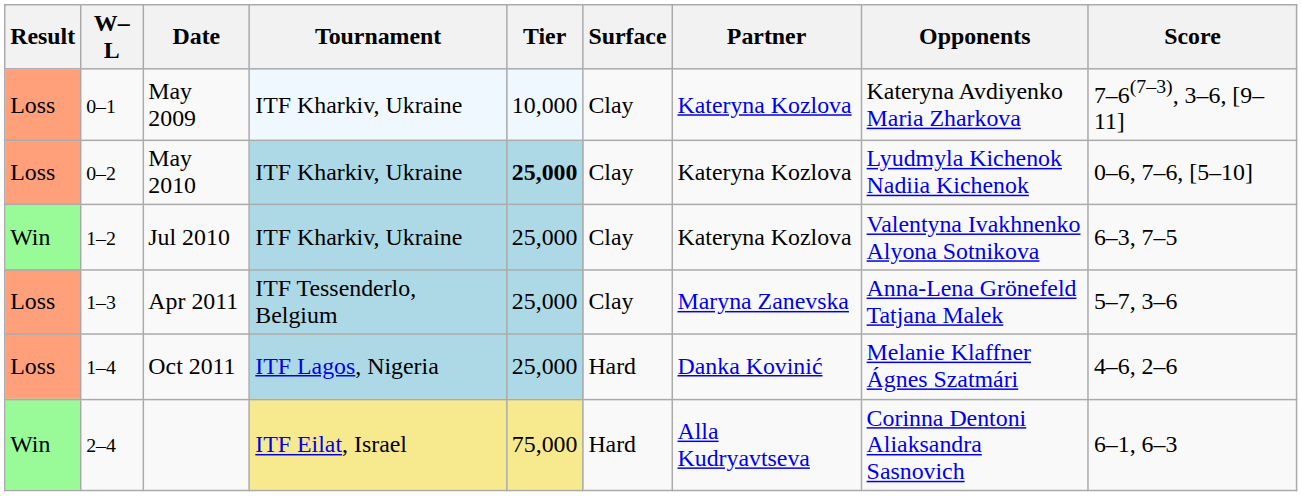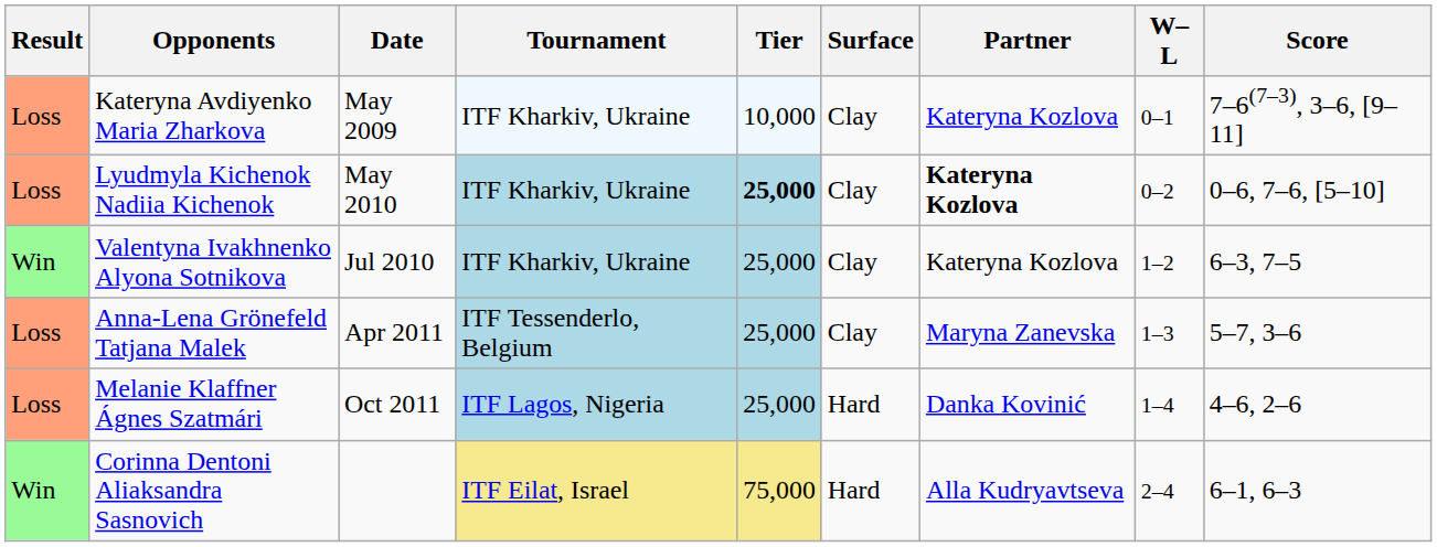columns swapped: W–L <-> Opponents
May 2010 | Partner: normal -> bold
